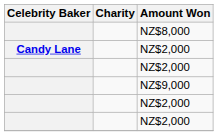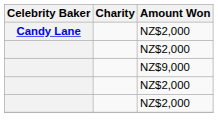- row: NZ$8,000
